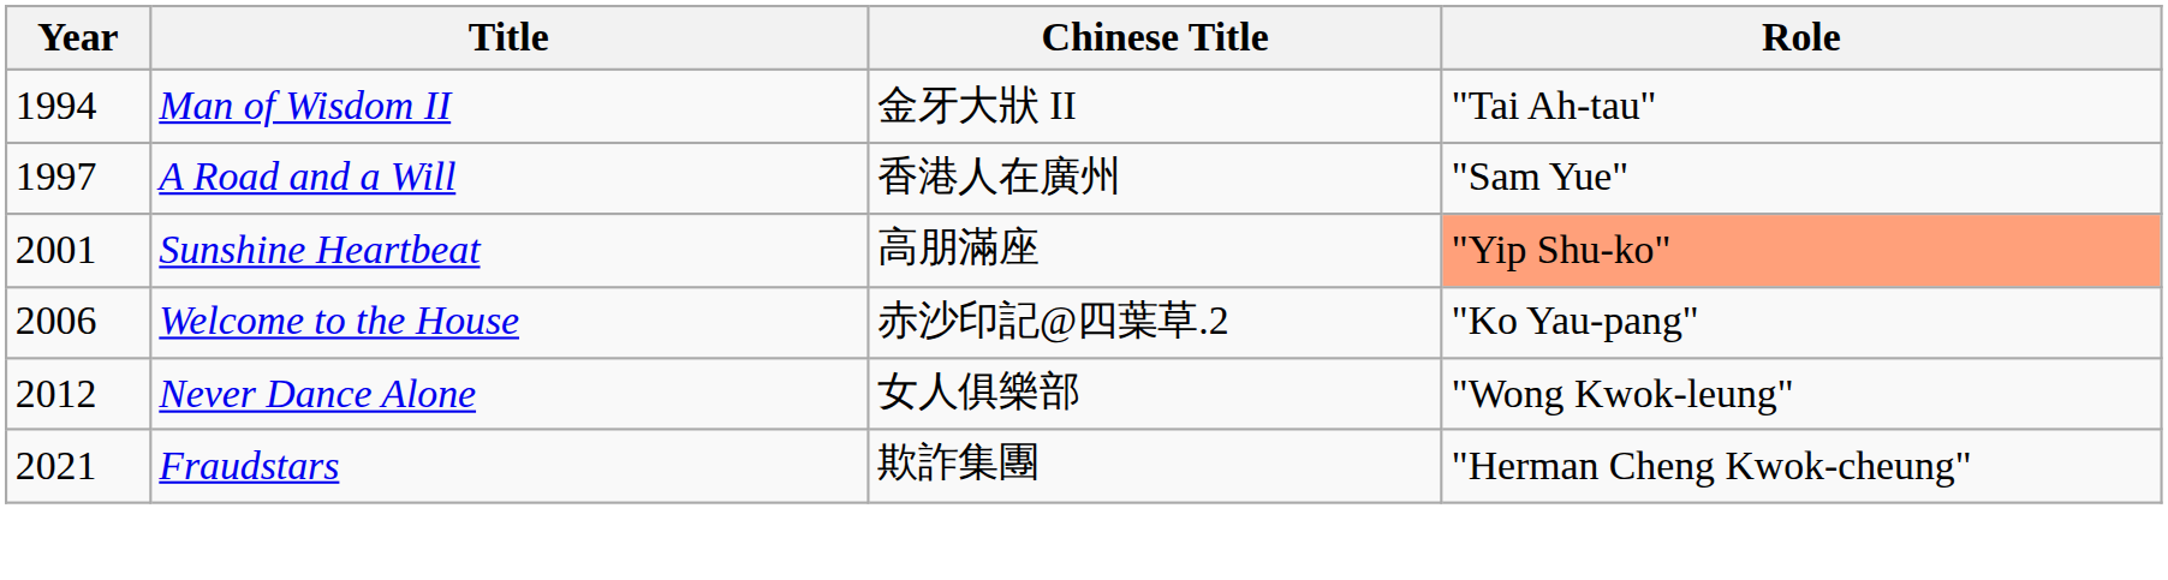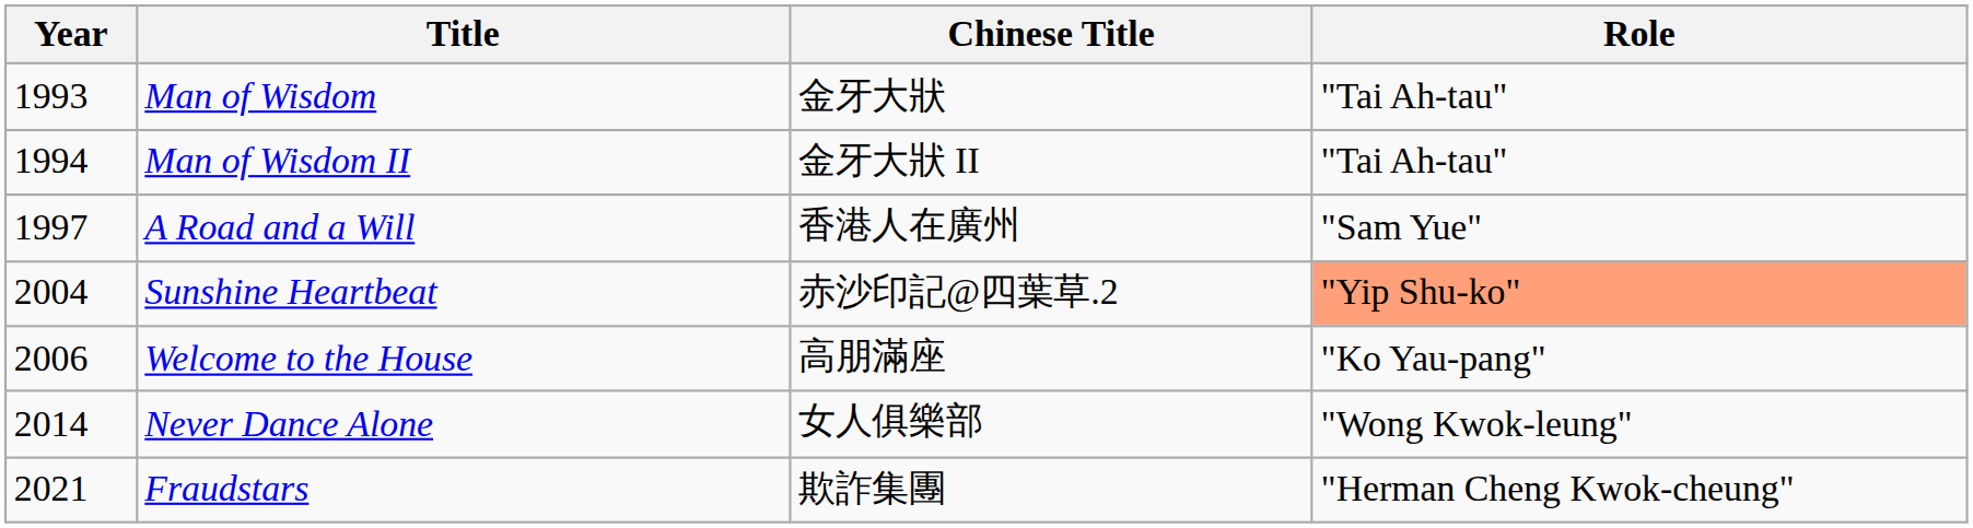+ row: 1993 | Man of Wisdom | 金牙大狀 | "Tai Ah-tau"
Sunshine Heartbeat | Year: 2001 -> 2004
Sunshine Heartbeat | Chinese Title: 高朋滿座 -> 赤沙印記@四葉草.2
Welcome to the House | Chinese Title: 赤沙印記@四葉草.2 -> 高朋滿座
Never Dance Alone | Year: 2012 -> 2014
